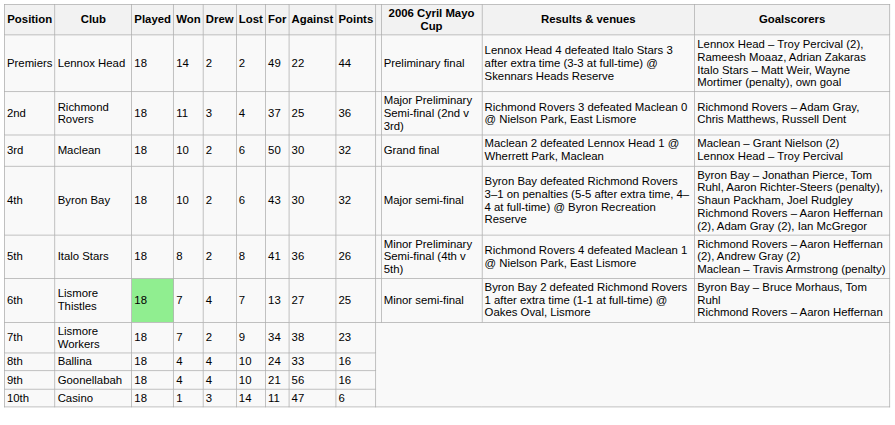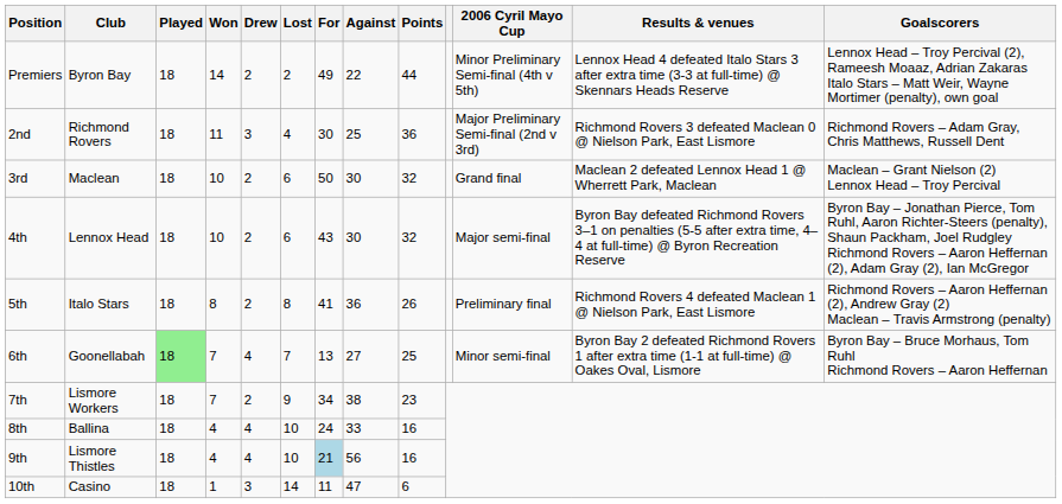Premiers | Club: Lennox Head -> Byron Bay
Premiers | 2006 Cyril Mayo Cup: Preliminary final -> Minor Preliminary Semi-final (4th v 5th)
2nd | For: 37 -> 30
4th | Club: Byron Bay -> Lennox Head
5th | 2006 Cyril Mayo Cup: Minor Preliminary Semi-final (4th v 5th) -> Preliminary final
6th | Club: Lismore Thistles -> Goonellabah
9th | Club: Goonellabah -> Lismore Thistles
9th | For: no background -> lightblue background
